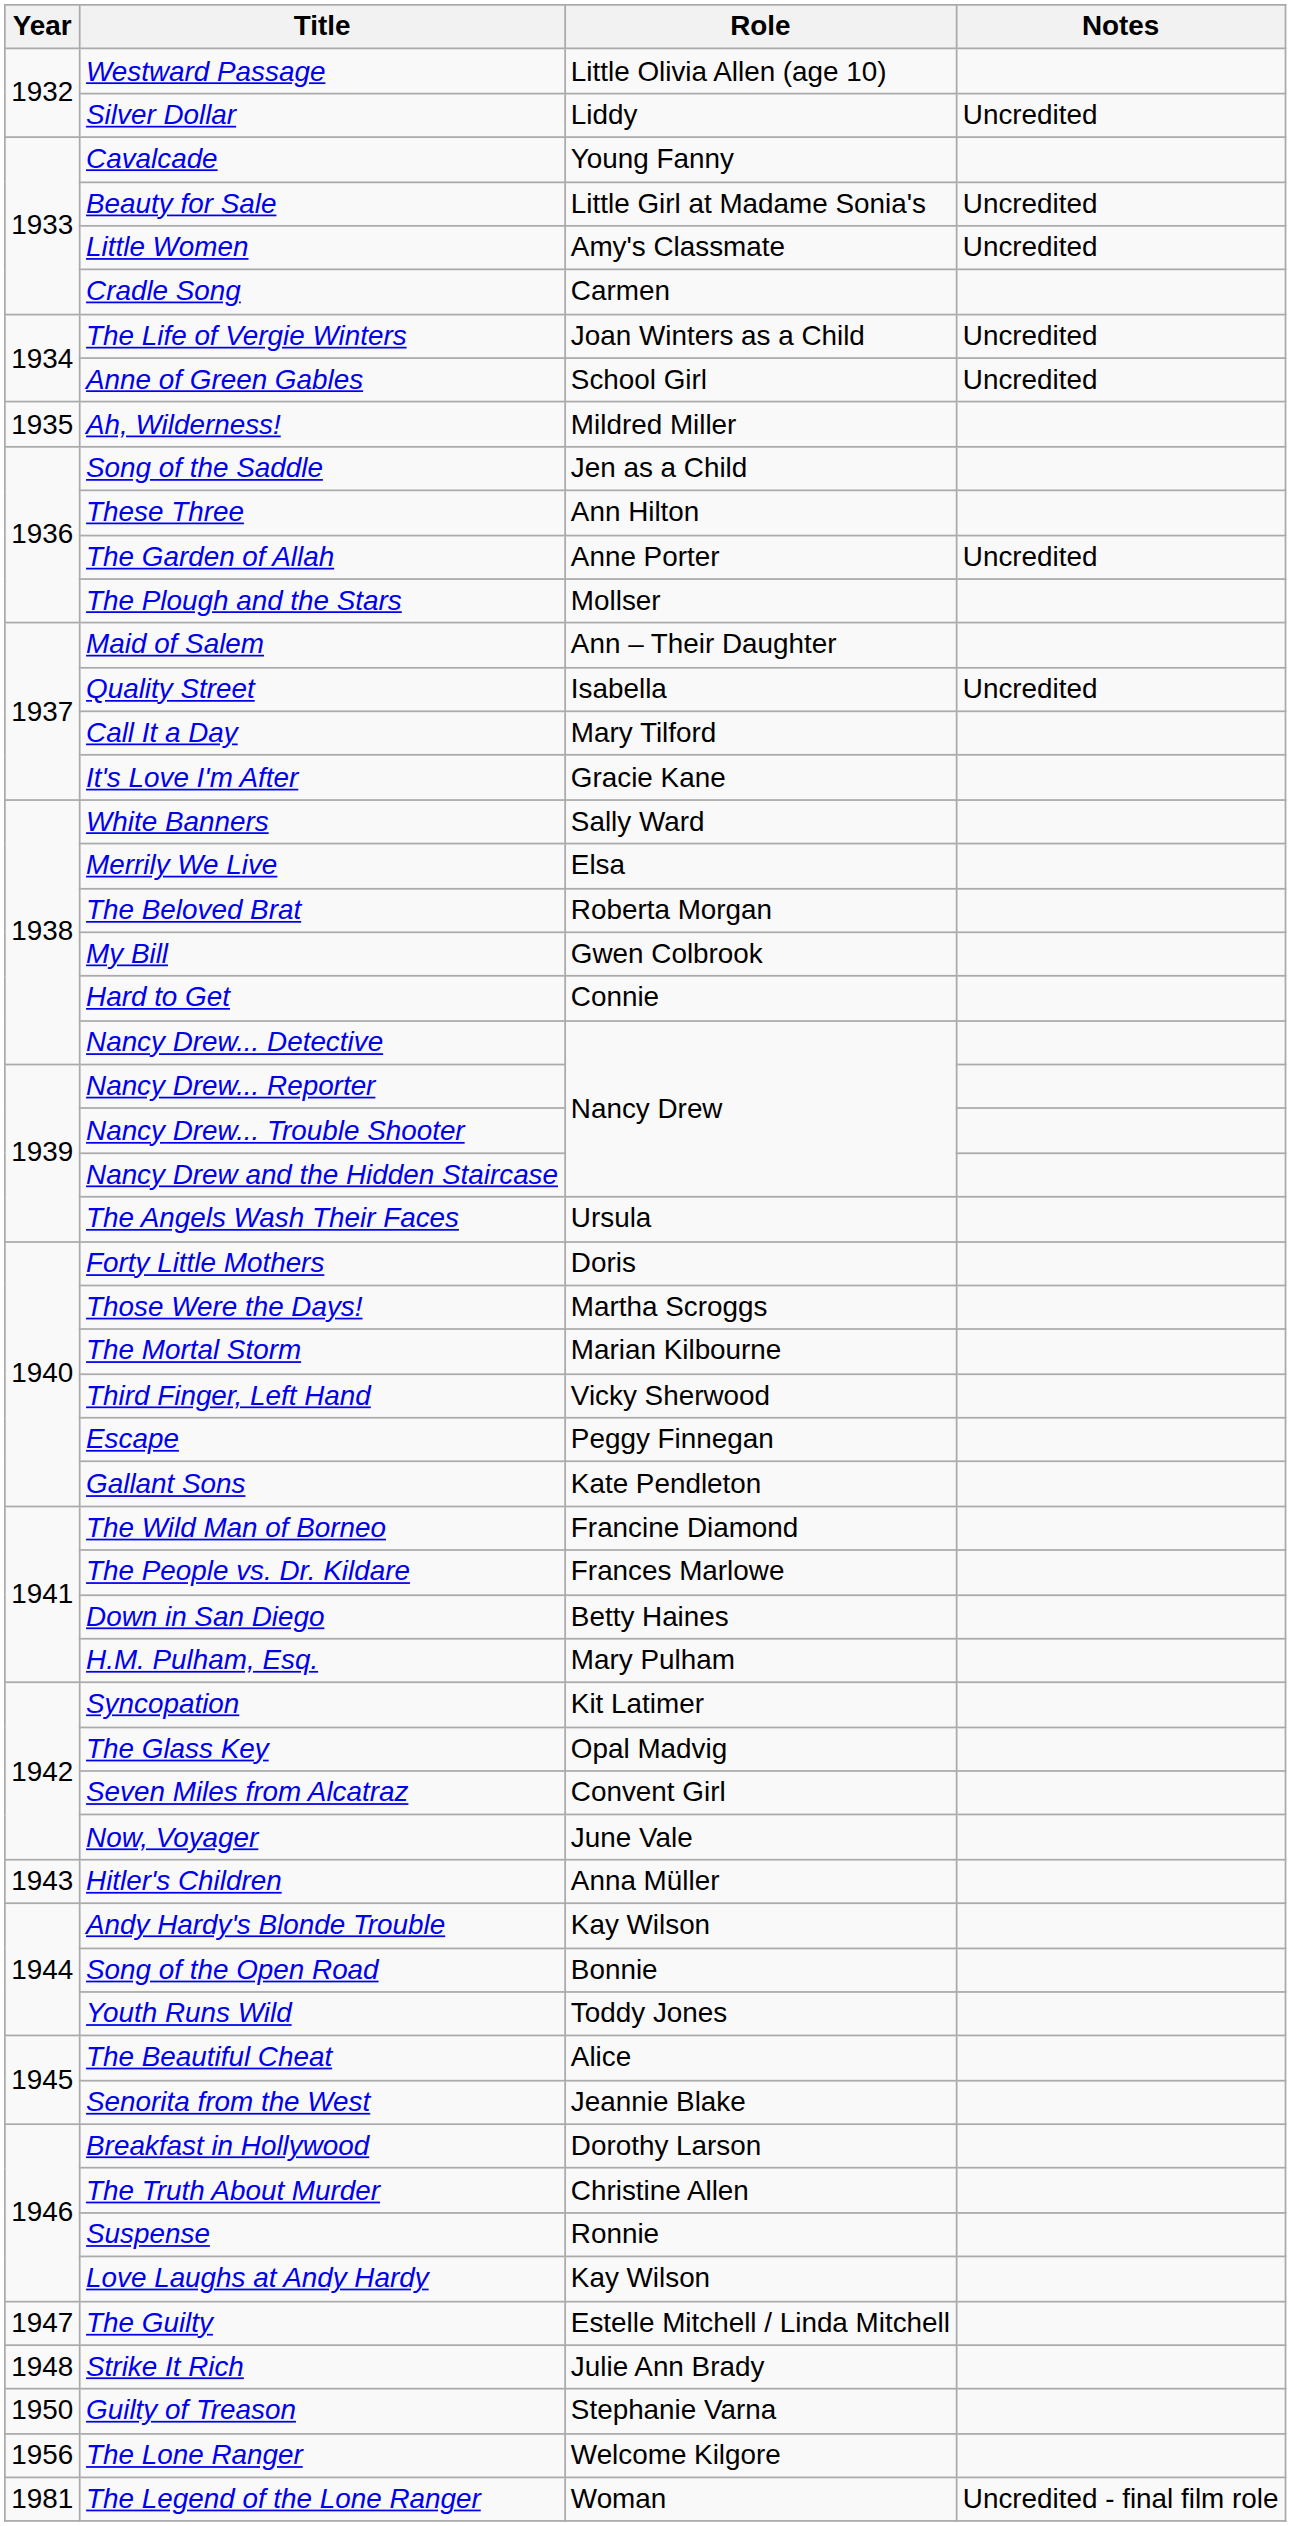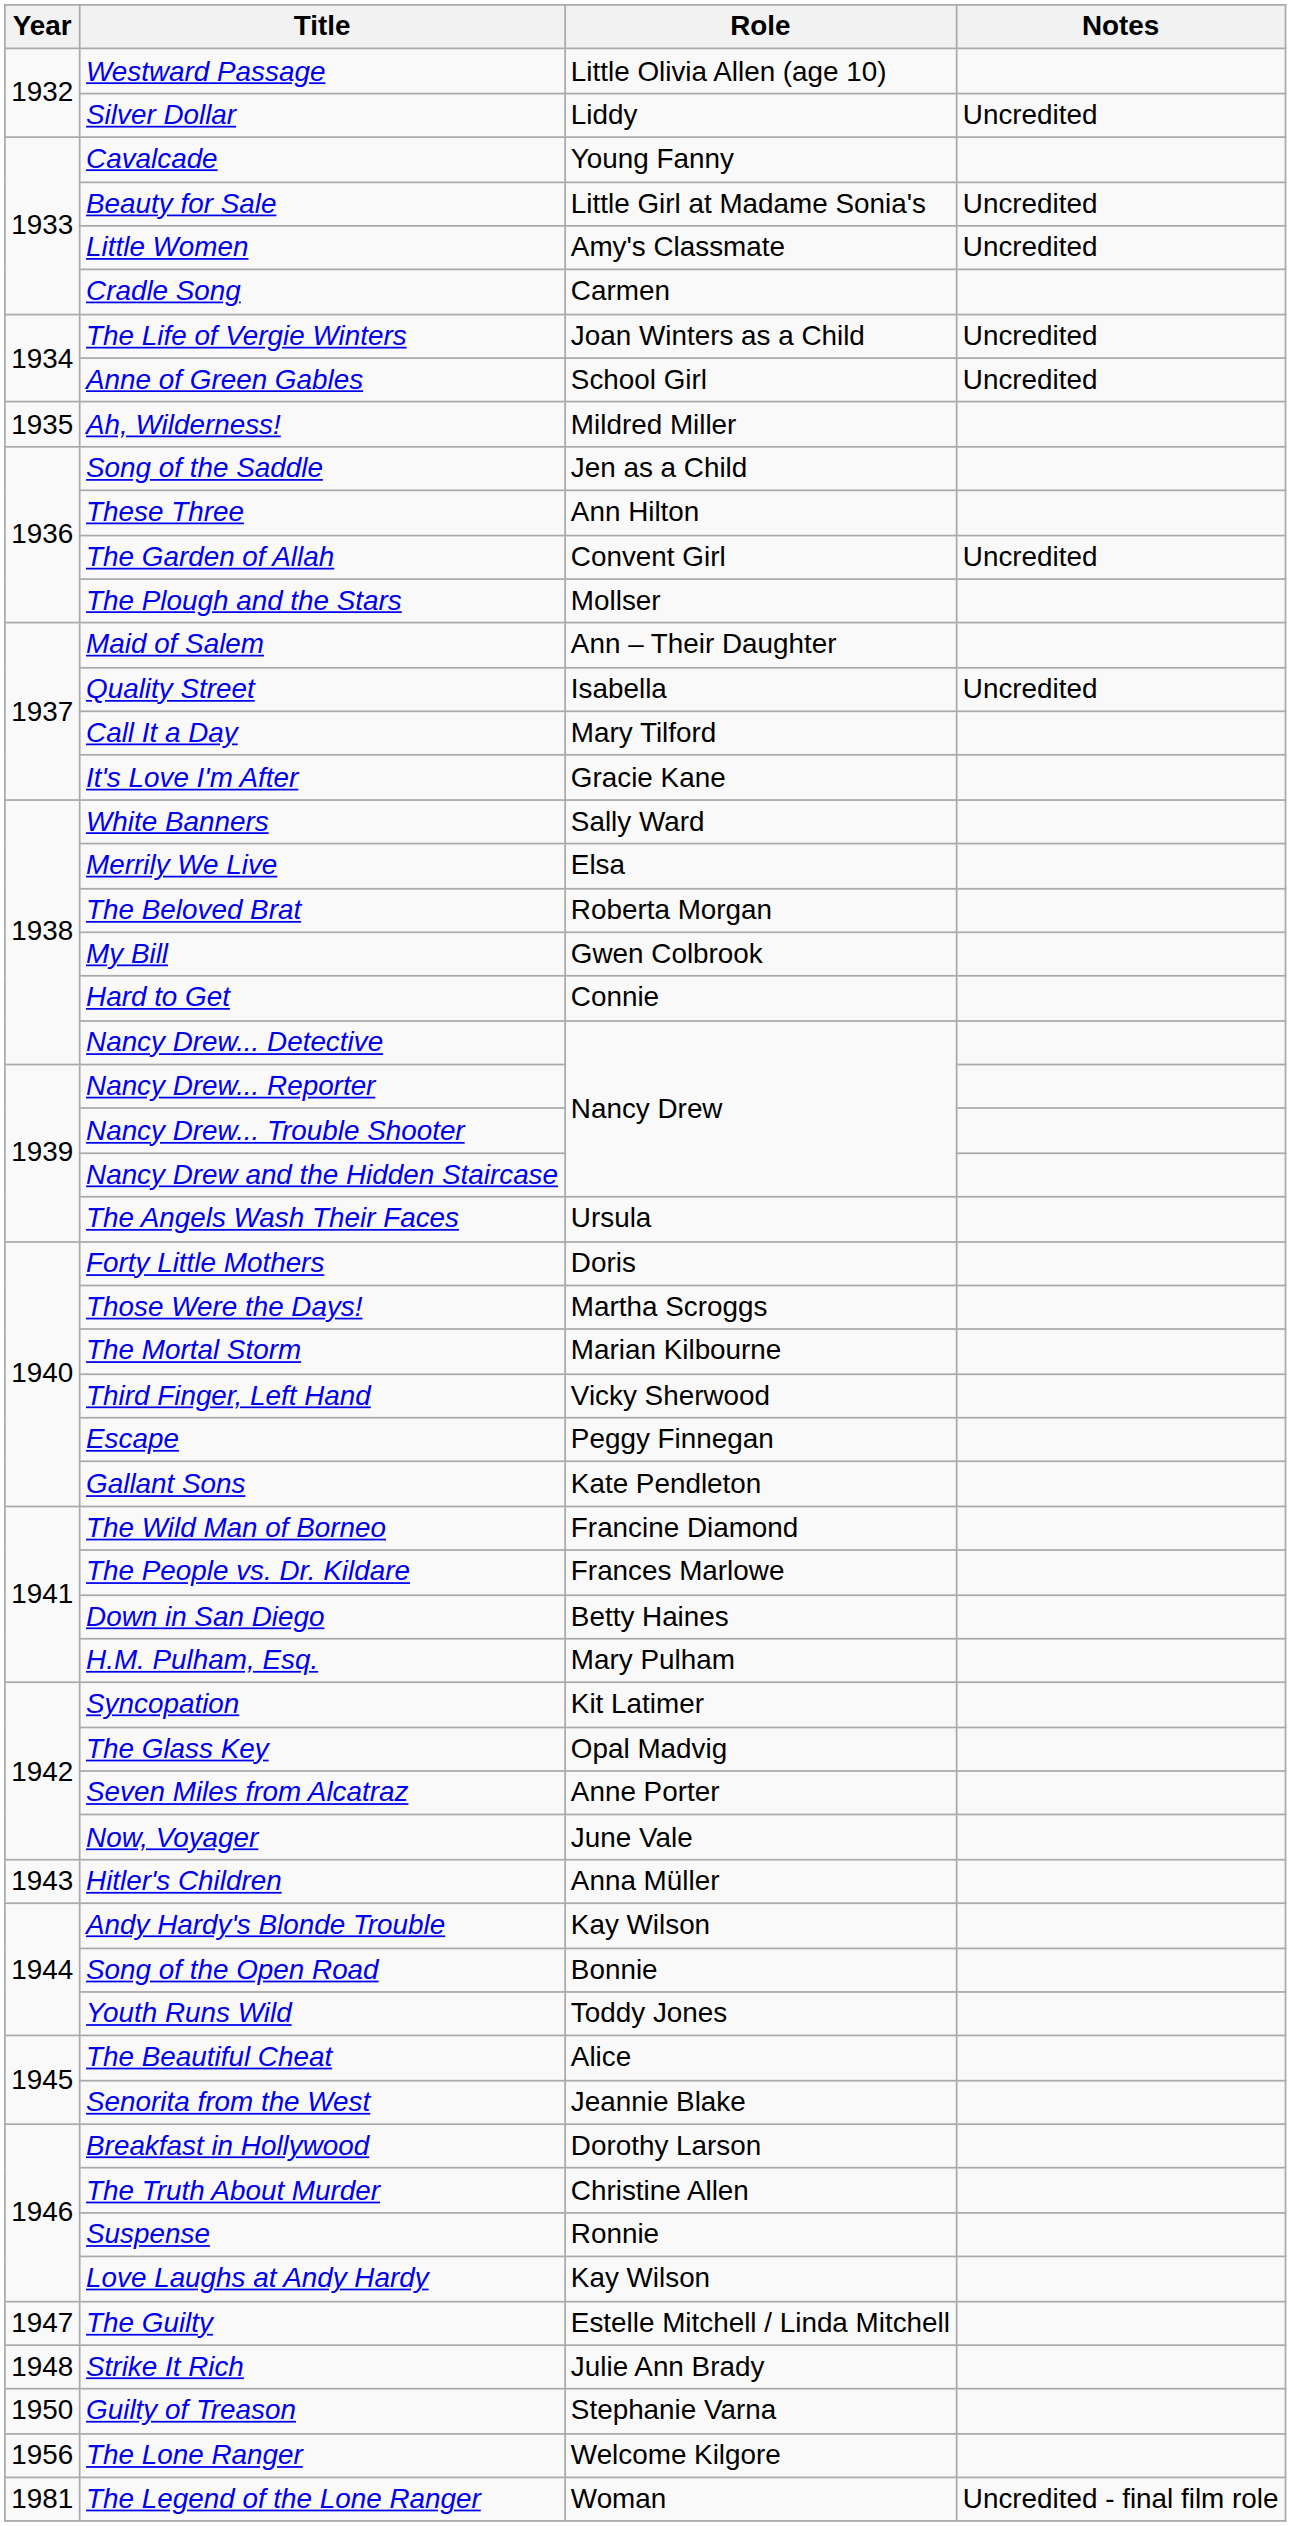The Garden of Allah | Role: Anne Porter -> Convent Girl
Seven Miles from Alcatraz | Role: Convent Girl -> Anne Porter
